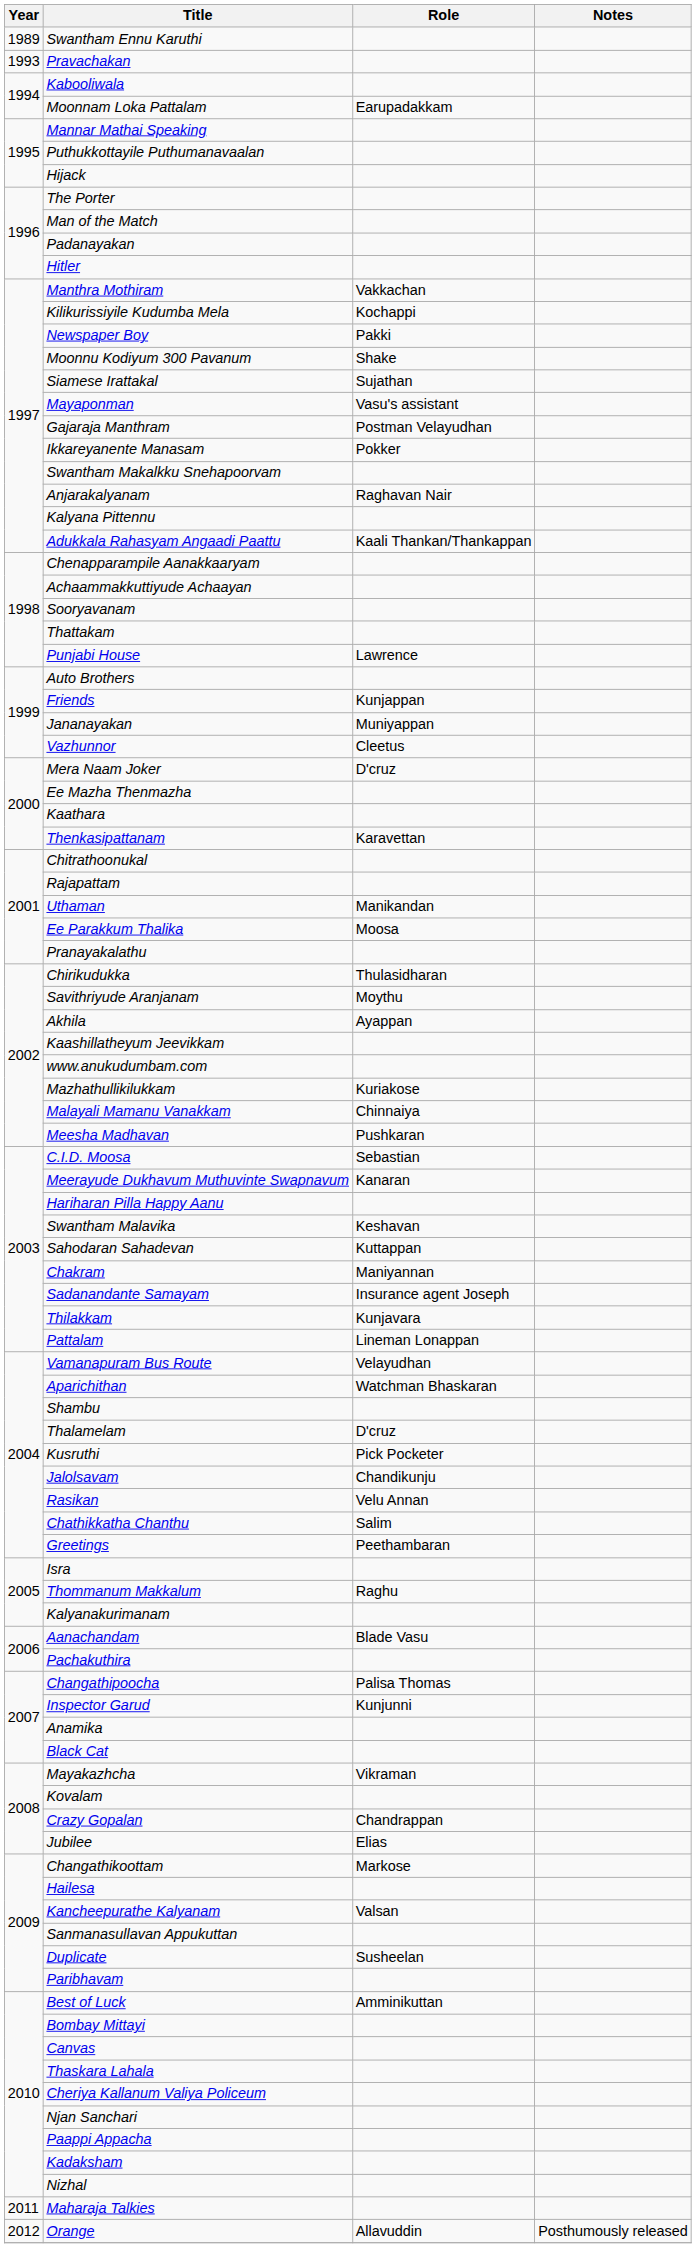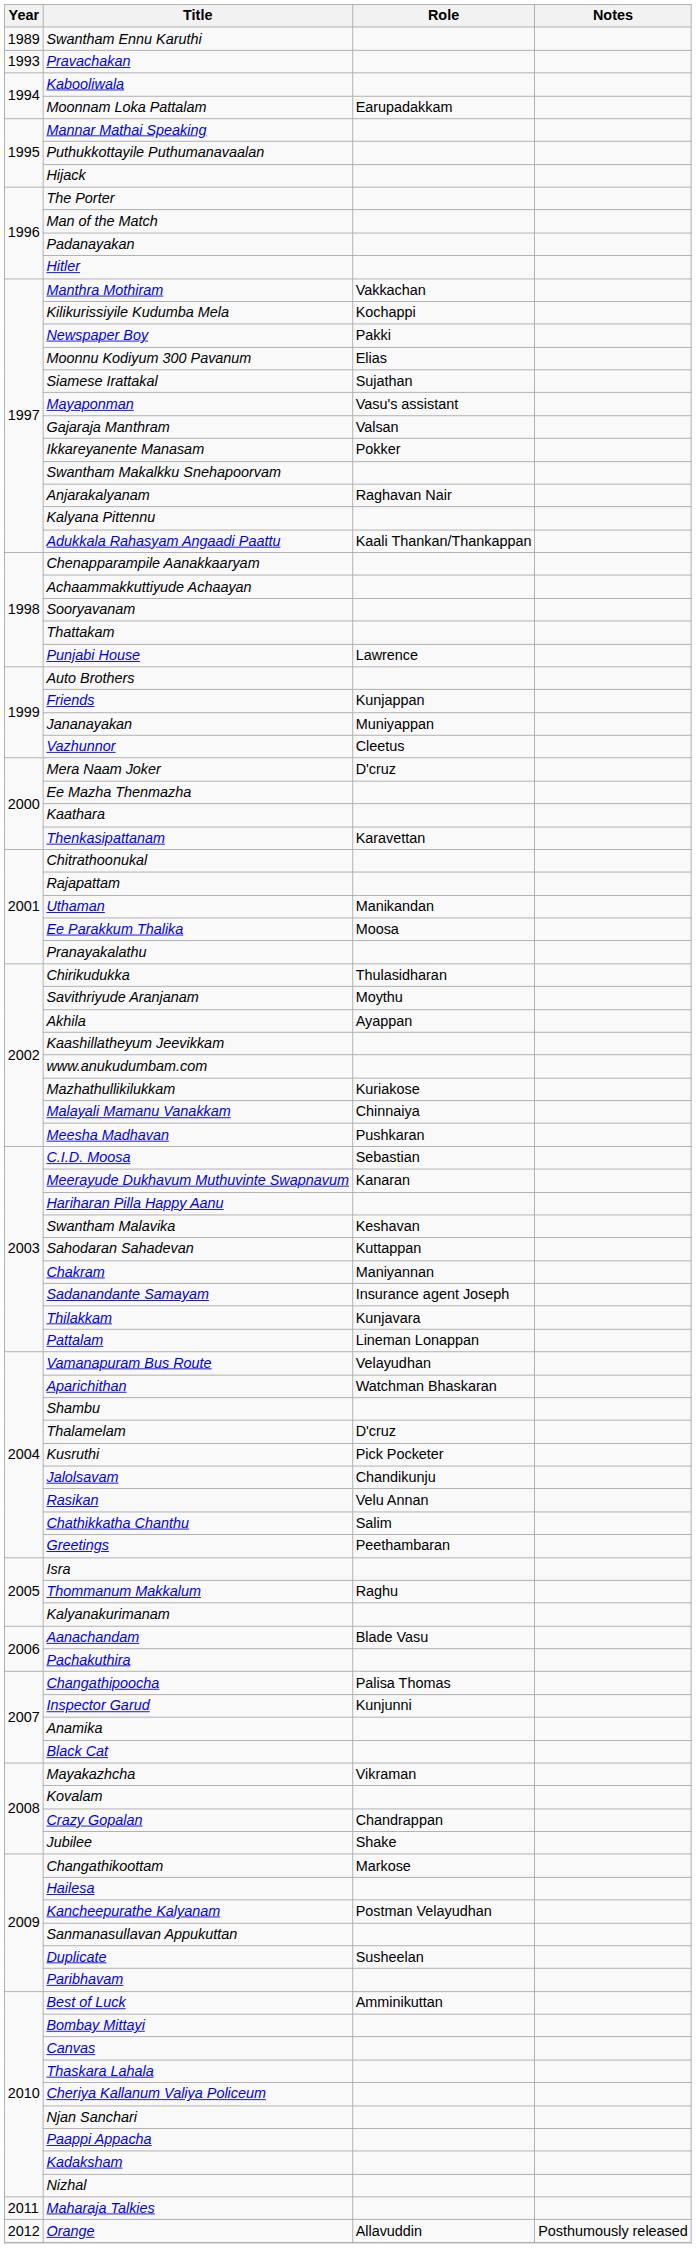Moonnu Kodiyum 300 Pavanum | Role: Shake -> Elias
Gajaraja Manthram | Role: Postman Velayudhan -> Valsan
Jubilee | Role: Elias -> Shake
Kancheepurathe Kalyanam | Role: Valsan -> Postman Velayudhan
